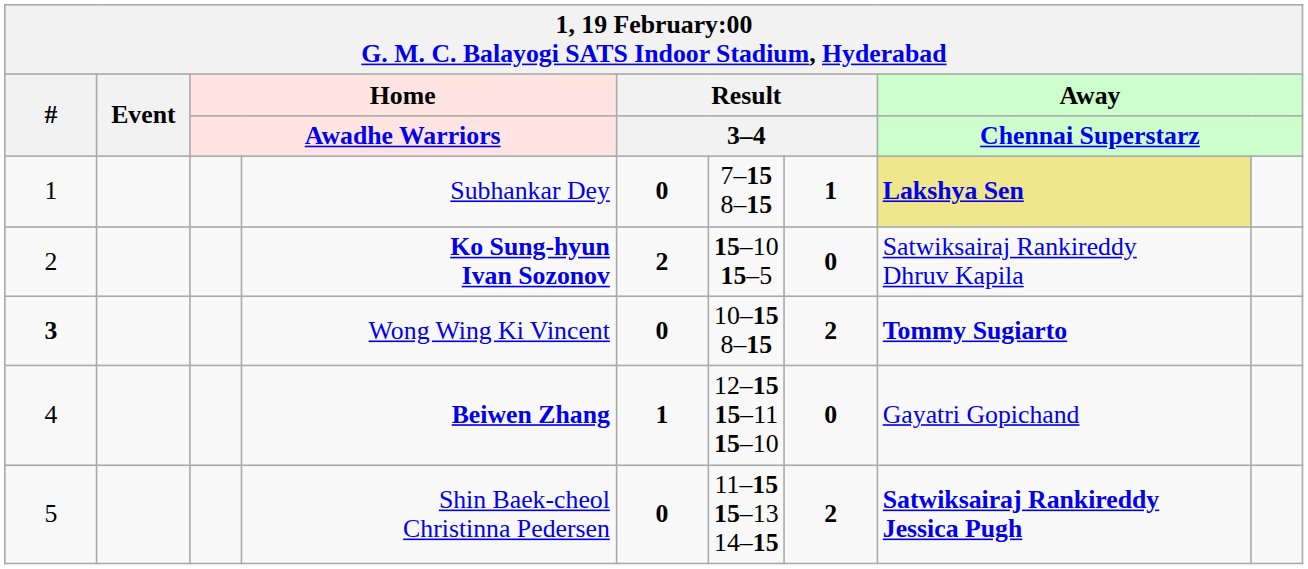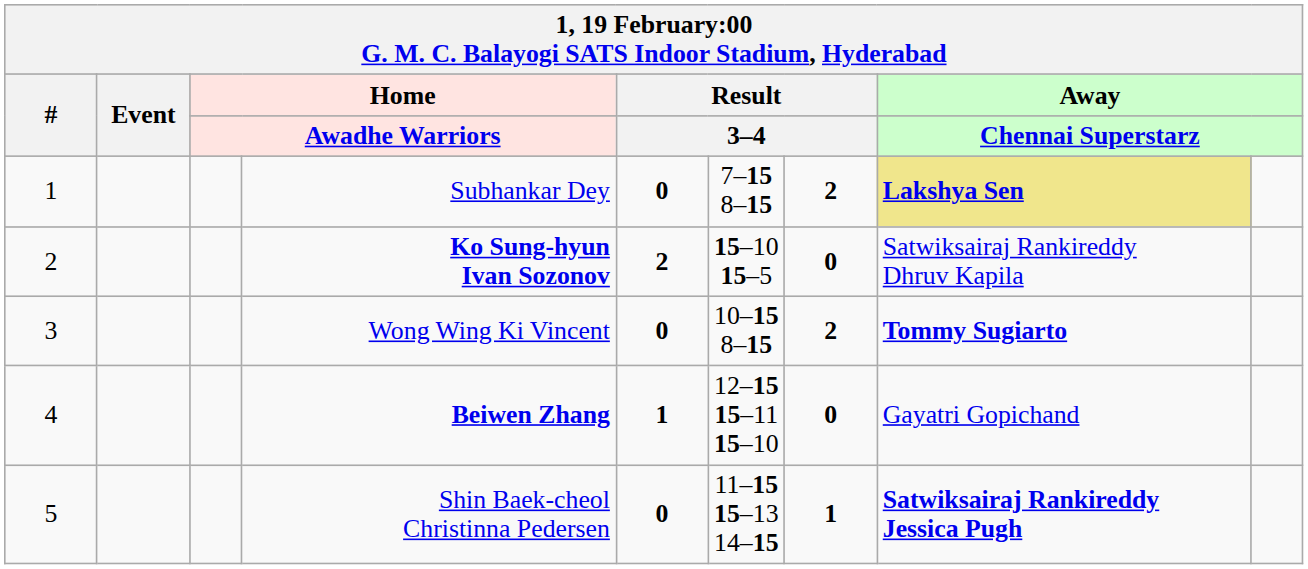Subhankar Dey | column 7: 1 -> 2
Wong Wing Ki Vincent | #: bold -> normal
Shin Baek-cheol Christinna Pedersen | column 7: 2 -> 1
